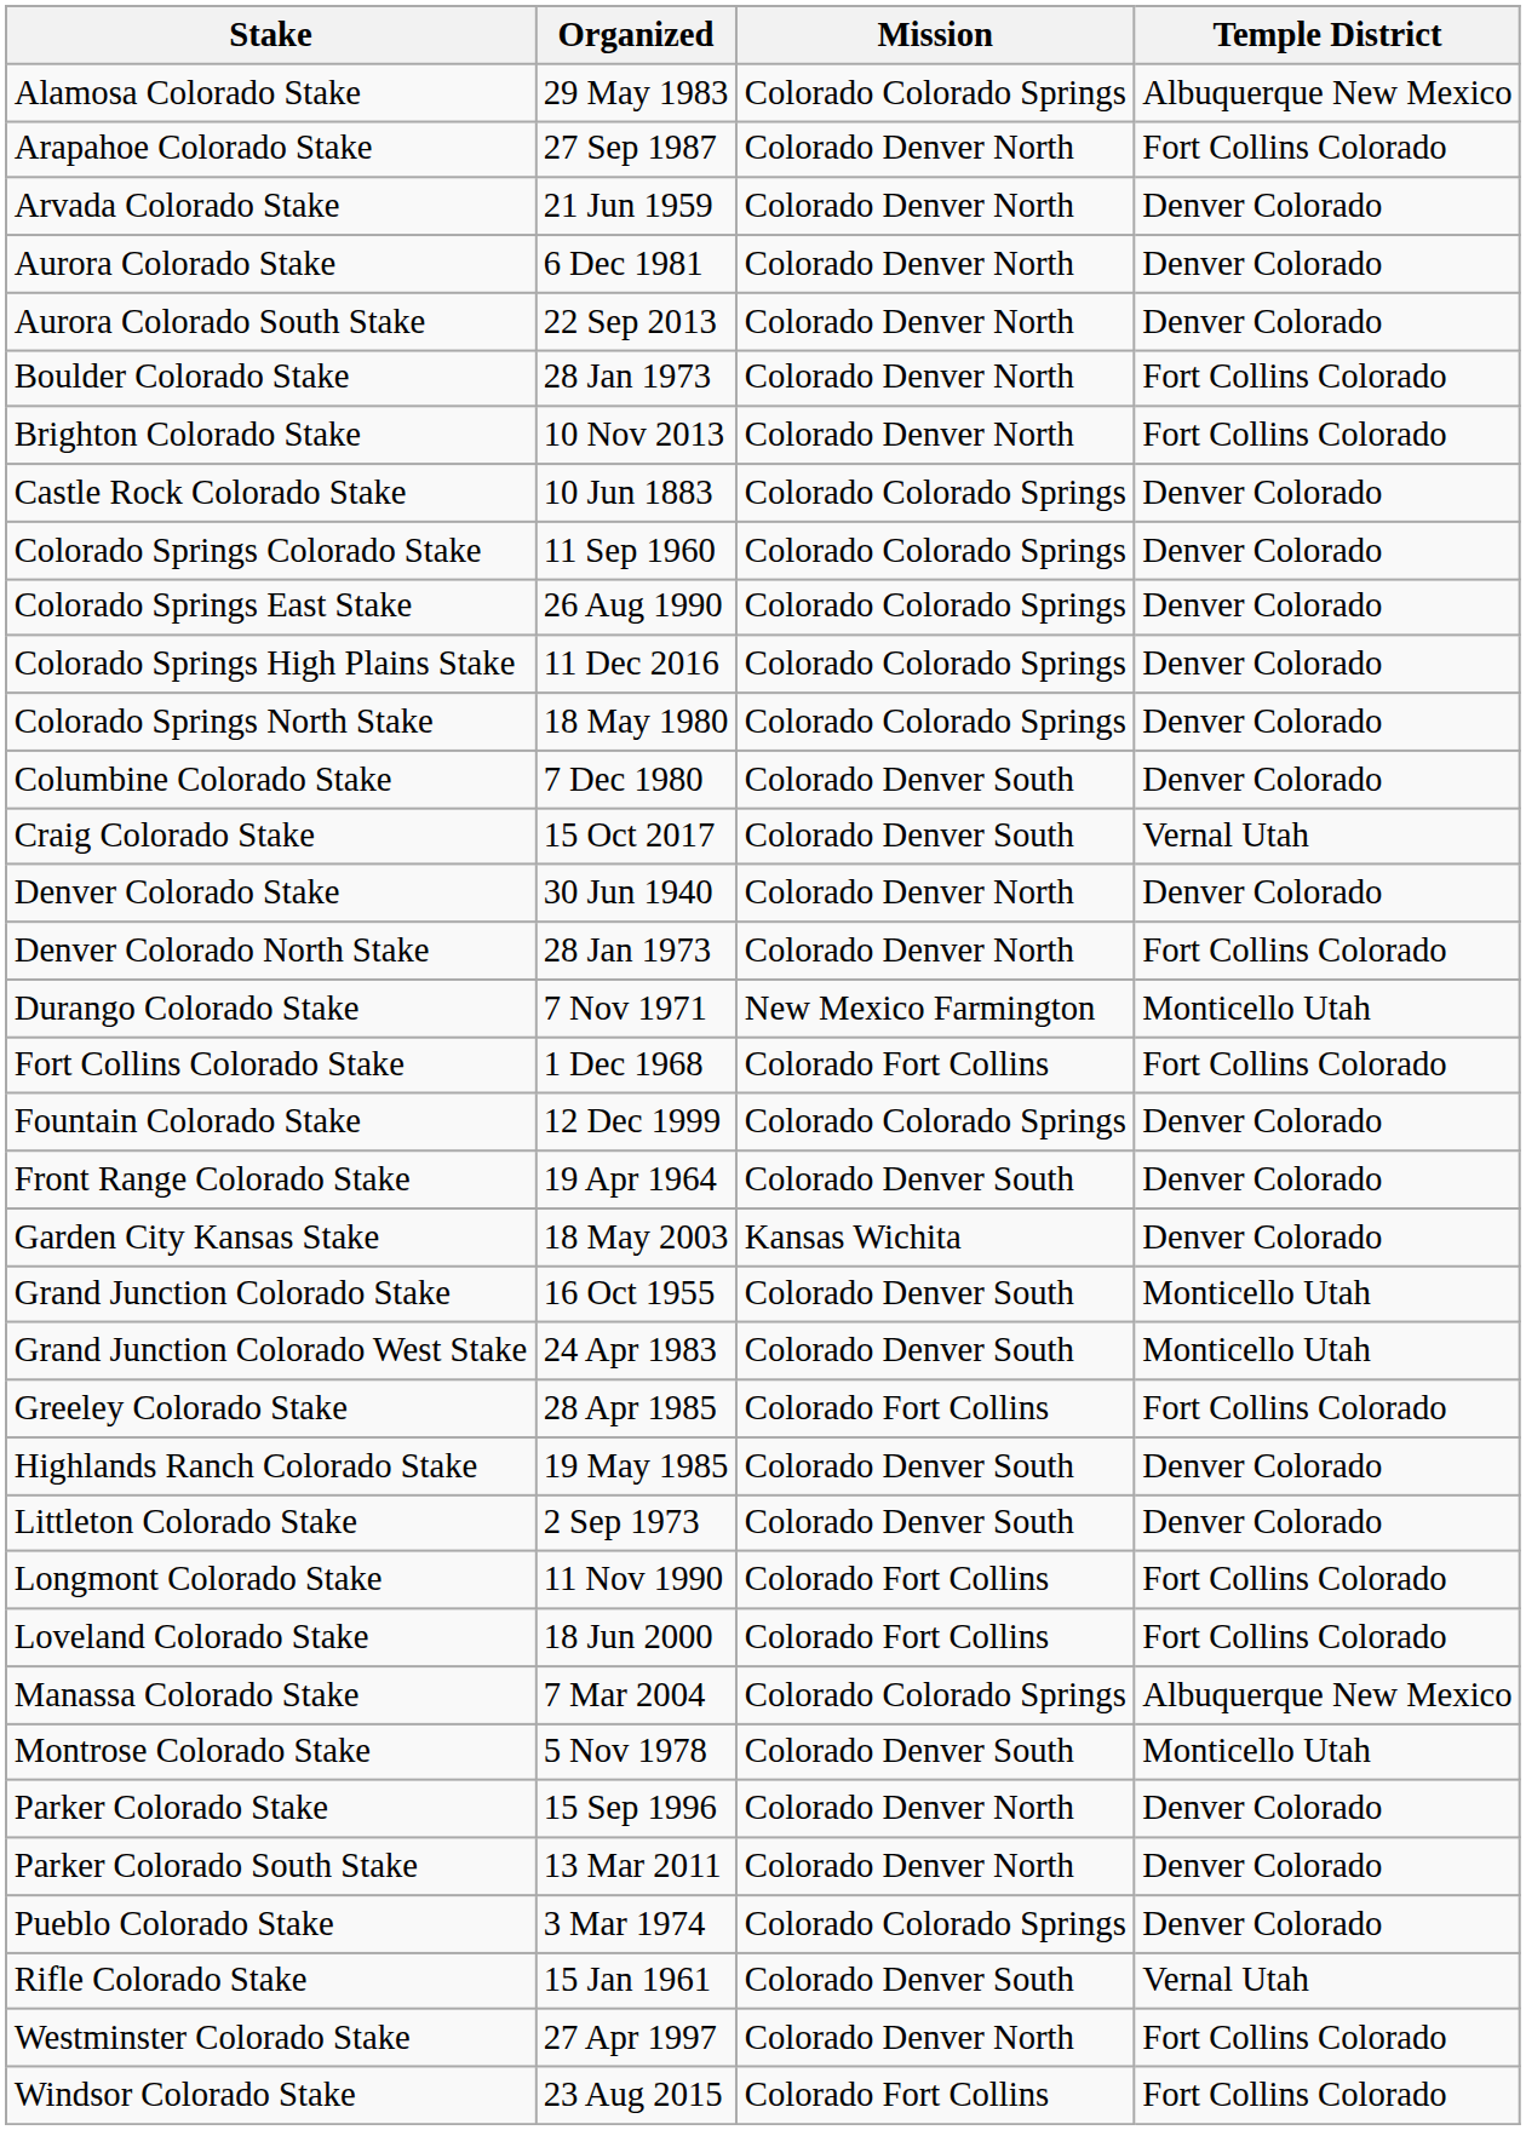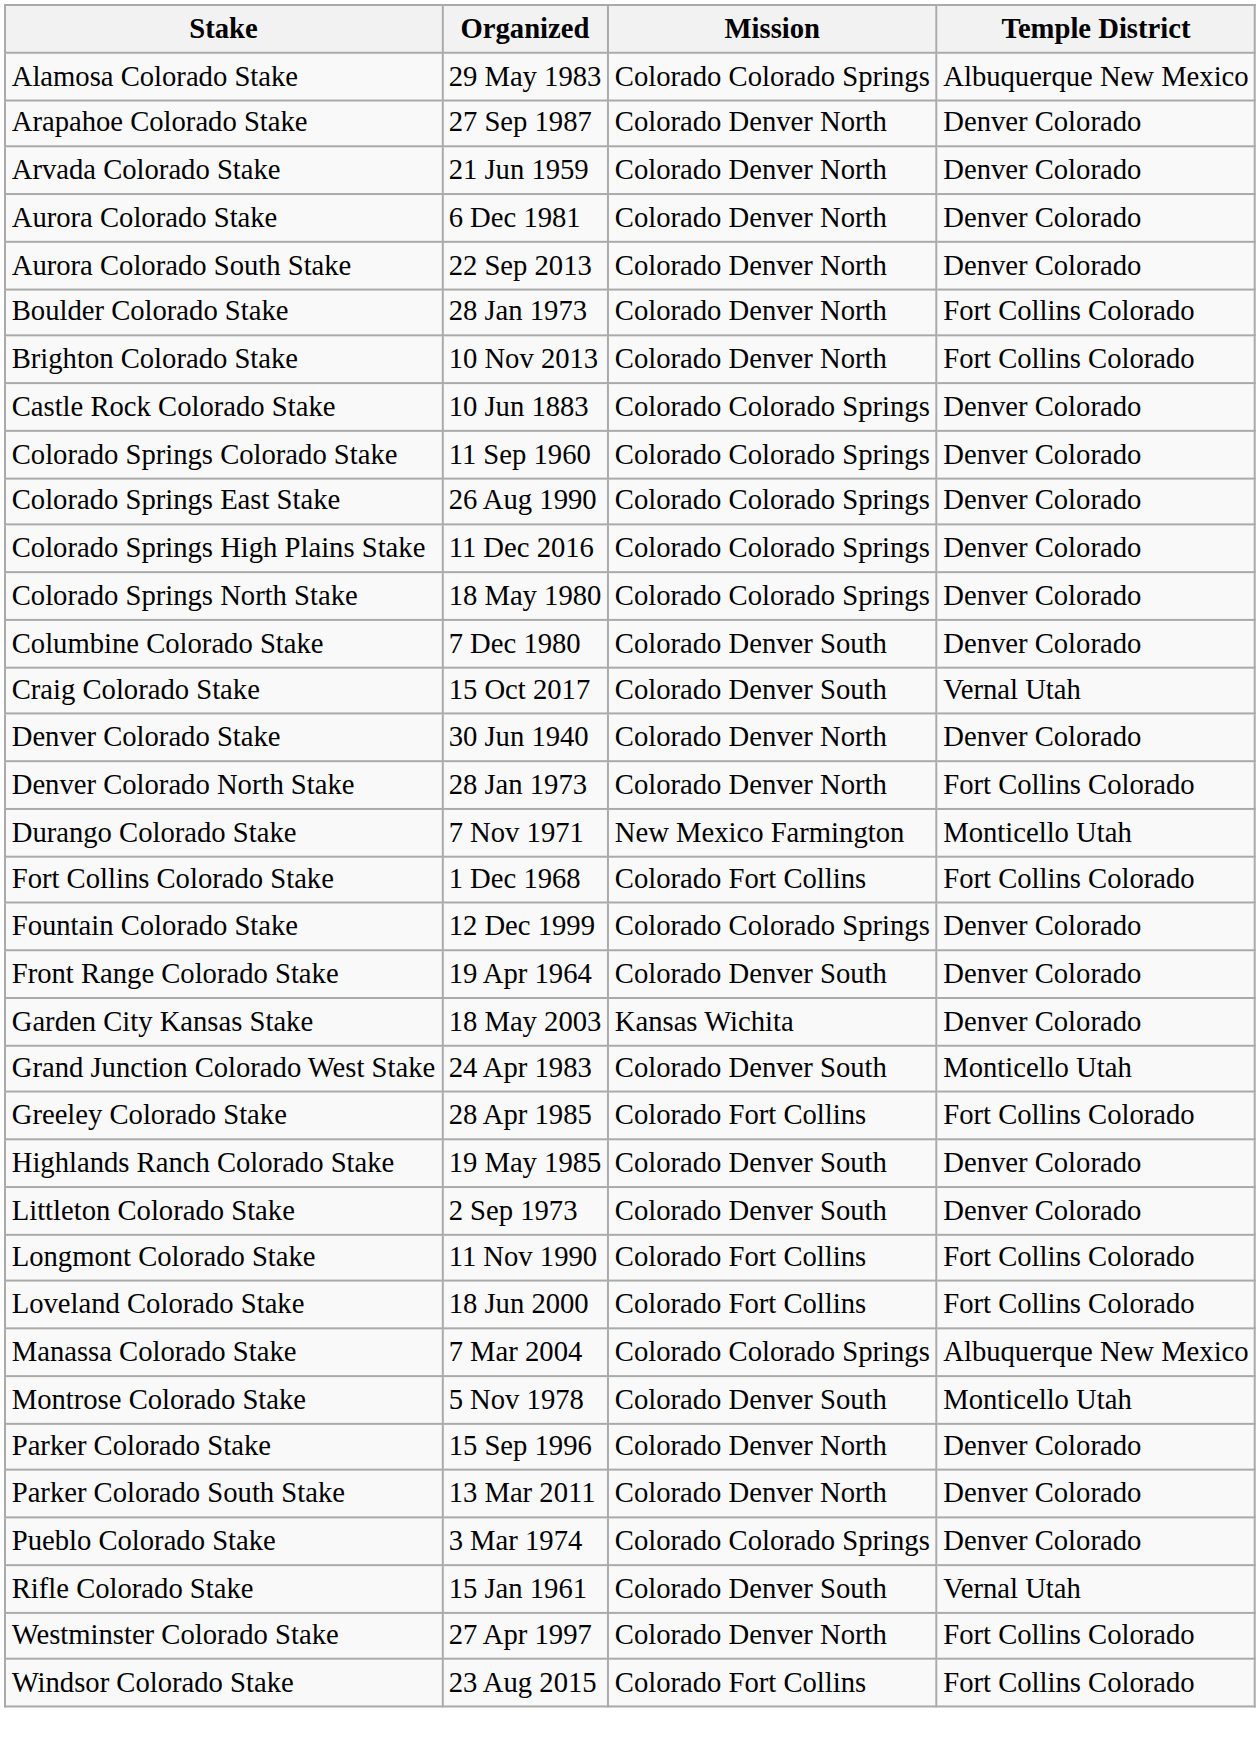Arapahoe Colorado Stake | Temple District: Fort Collins Colorado -> Denver Colorado
- row: Grand Junction Colorado Stake | 16 Oct 1955 | Colorado Denver South | Monticello Utah
